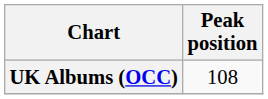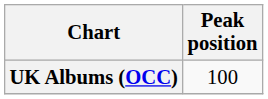UK Albums (OCC) | Peak position: 108 -> 100
